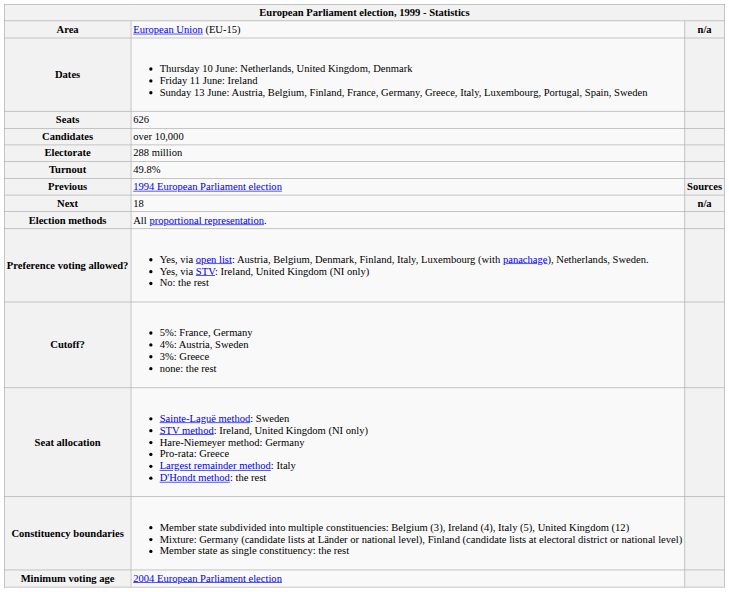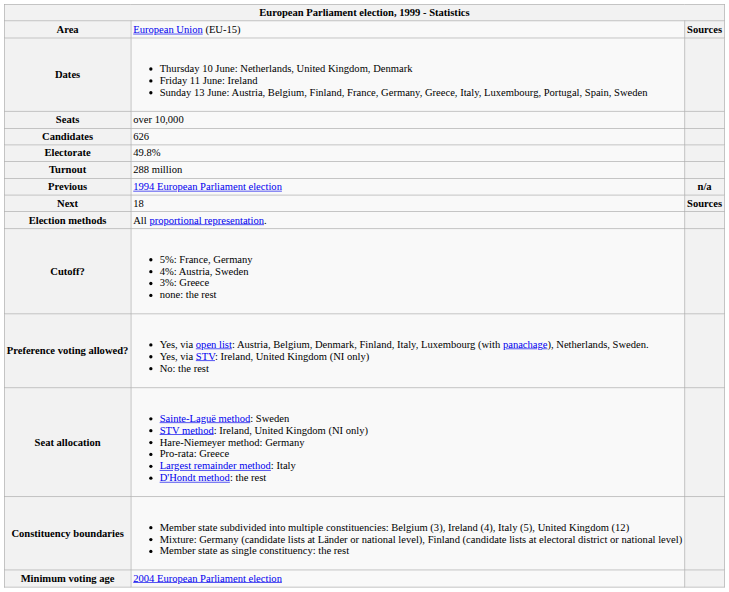Area | column 3: n/a -> Sources
Seats | column 2: 626 -> over 10,000
Candidates | column 2: over 10,000 -> 626
Electorate | column 2: 288 million -> 49.8%
Turnout | column 2: 49.8% -> 288 million
Previous | column 3: Sources -> n/a
Next | column 3: n/a -> Sources
rows swapped: Preference voting allowed? <-> Cutoff?
